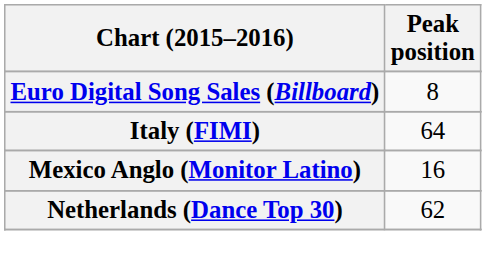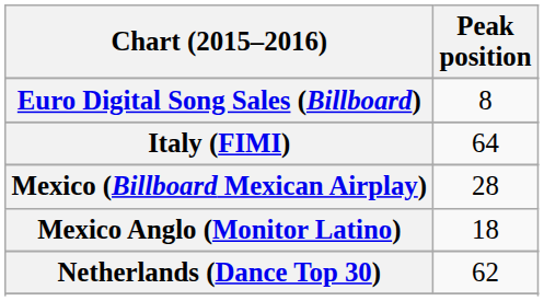+ row: Mexico (Billboard Mexican Airplay) | 28
Mexico Anglo (Monitor Latino) | Peak position: 16 -> 18
